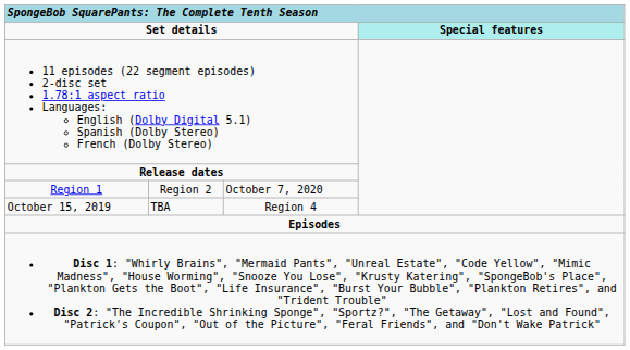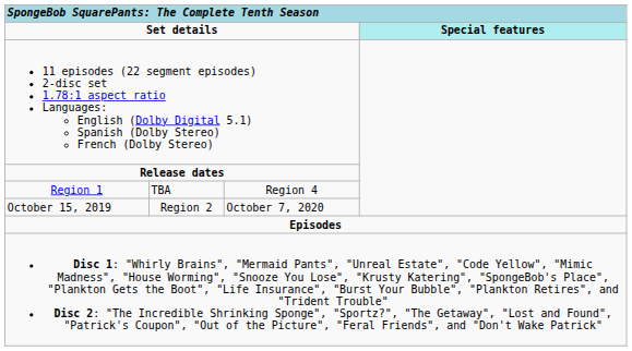Region 1 | column 2: Region 2 -> TBA
Region 1 | column 3: October 7, 2020 -> Region 4
October 15, 2019 | column 2: TBA -> Region 2
October 15, 2019 | column 3: Region 4 -> October 7, 2020
